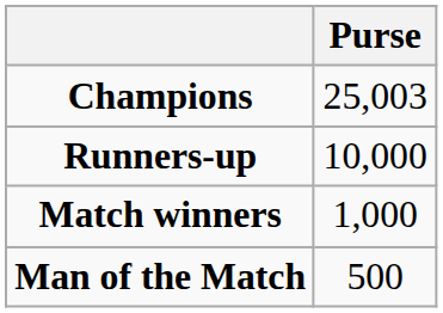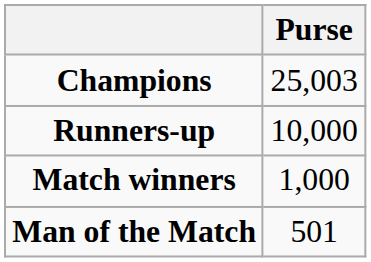Man of the Match | Purse: 500 -> 501
